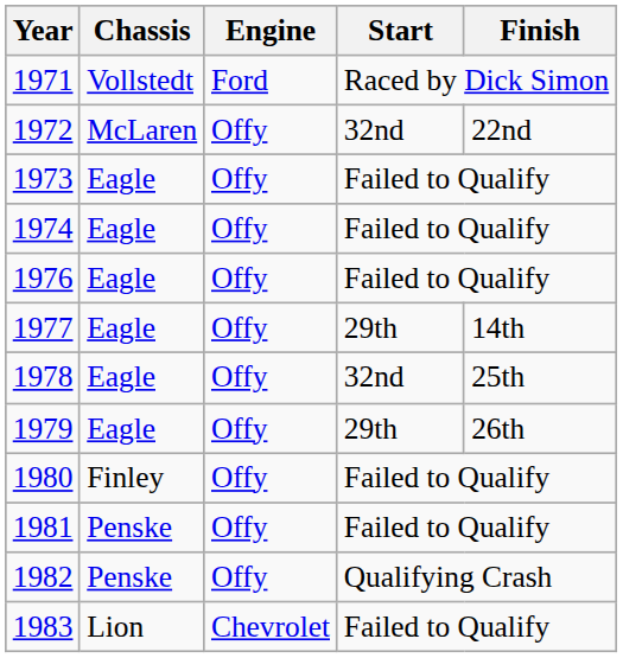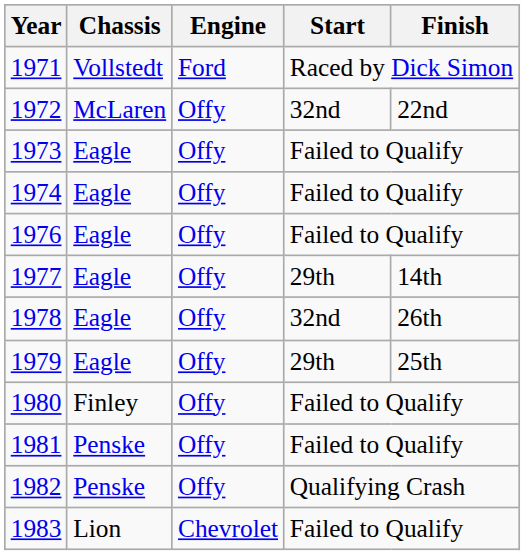1978 | Finish: 25th -> 26th
1979 | Finish: 26th -> 25th
